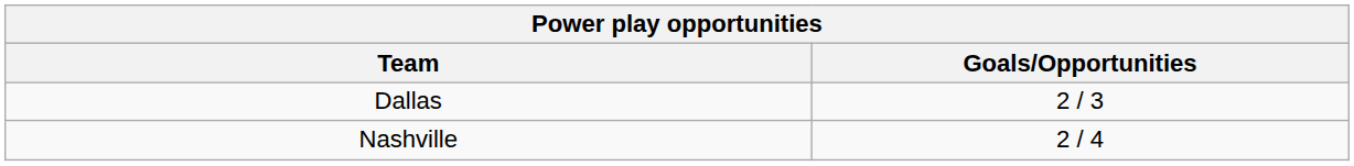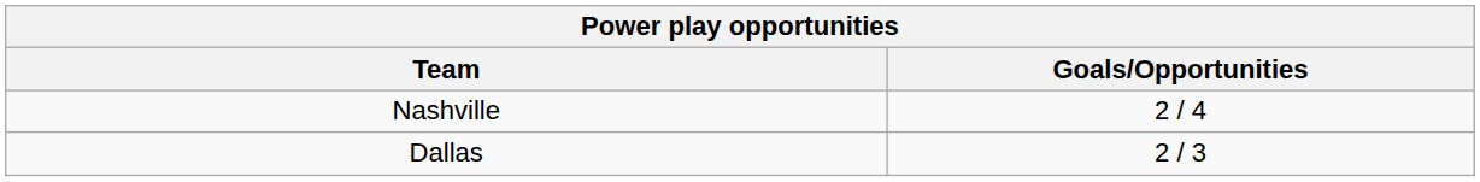rows swapped: Nashville <-> Dallas
